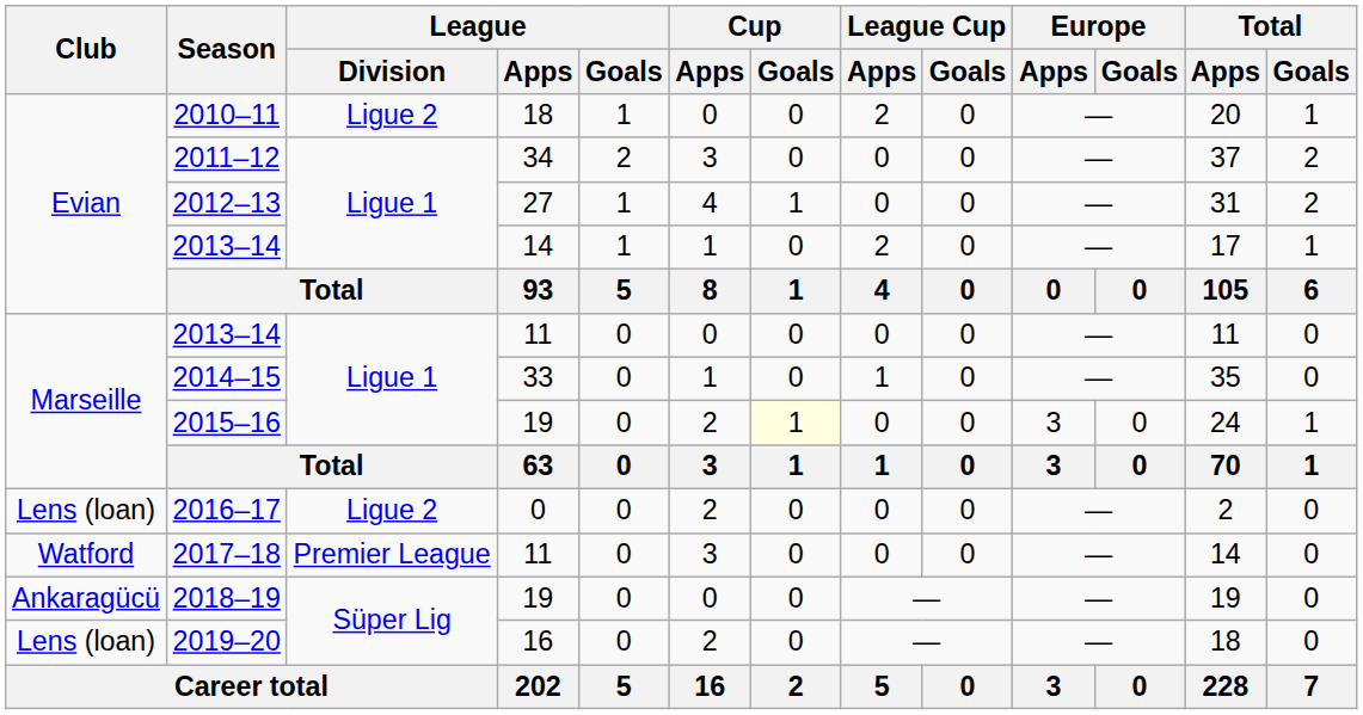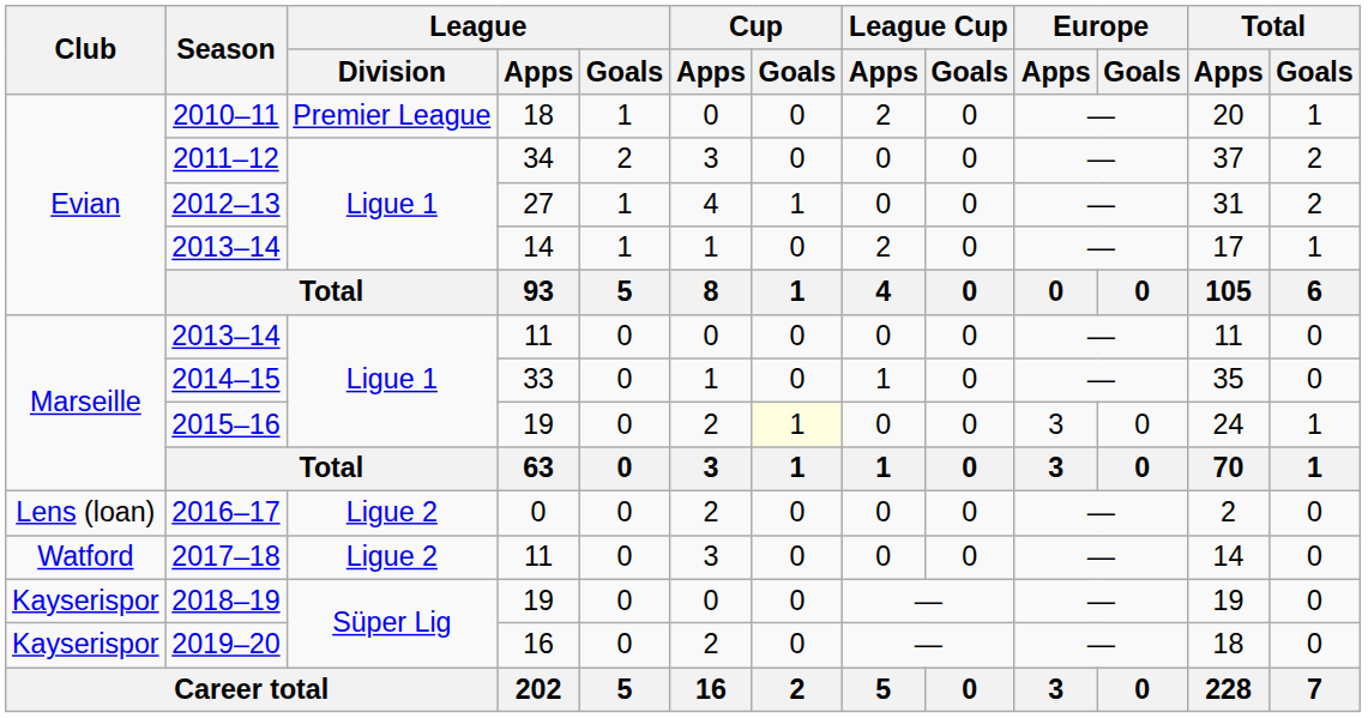2010–11 | League / Division: Ligue 2 -> Premier League
2017–18 | League / Division: Premier League -> Ligue 2
2018–19 | Club: Ankaragücü -> Kayserispor
2019–20 | Club: Lens (loan) -> Kayserispor
